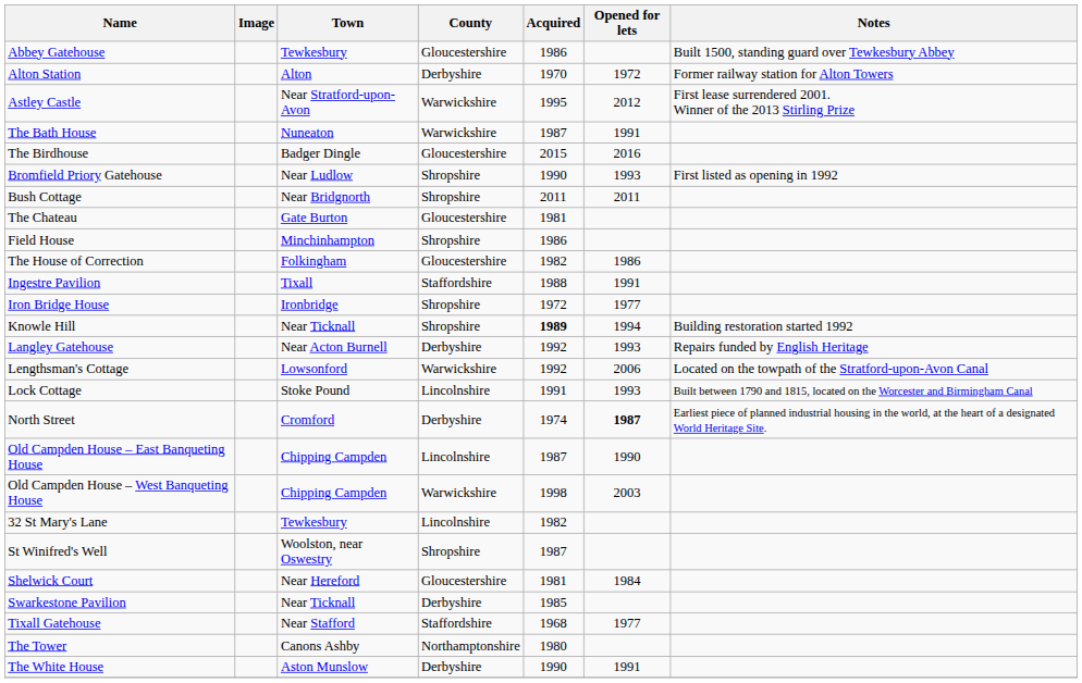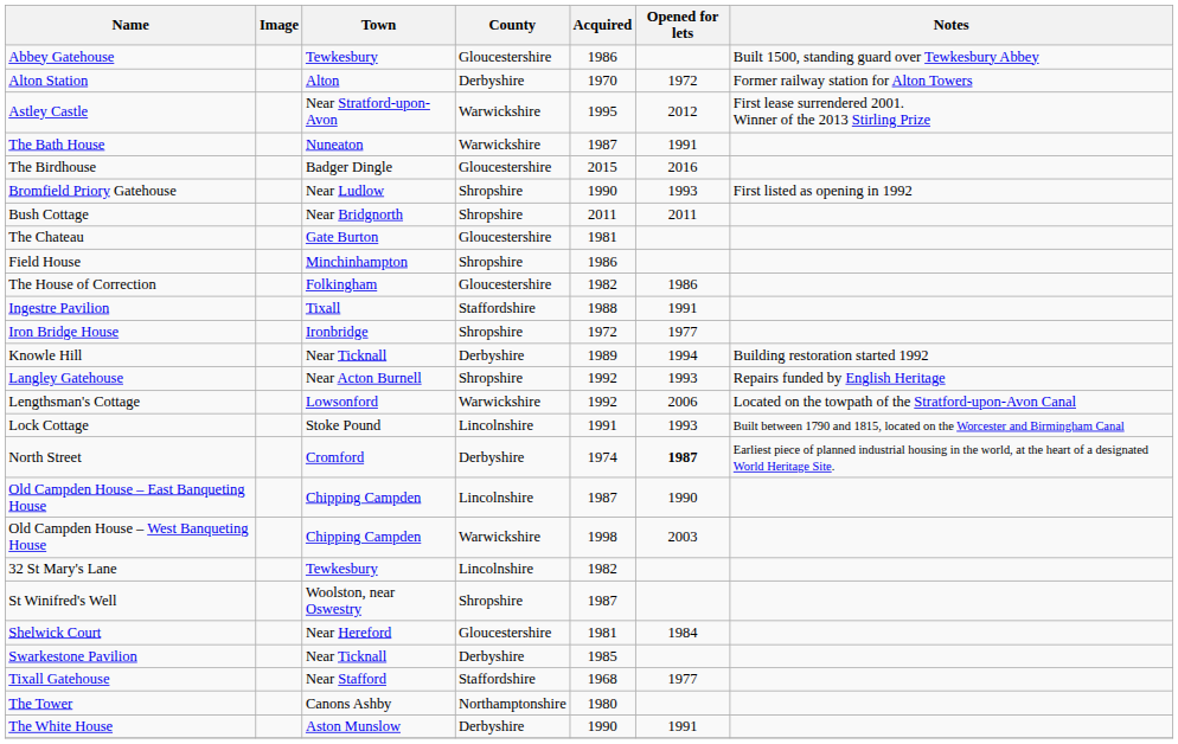Knowle Hill | County: Shropshire -> Derbyshire
Knowle Hill | Acquired: bold -> normal
Langley Gatehouse | County: Derbyshire -> Shropshire
